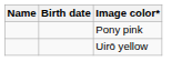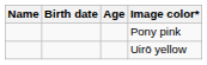+ column: Age
